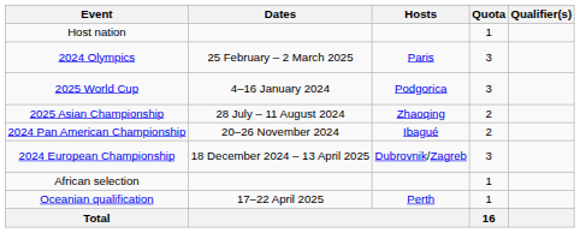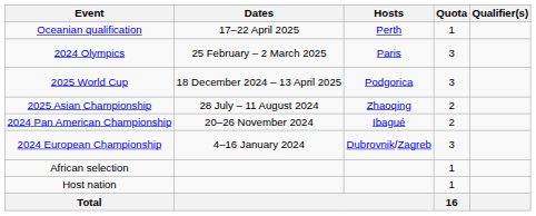rows swapped: Host nation <-> Oceanian qualification
2025 World Cup | Dates: 4–16 January 2024 -> 18 December 2024 – 13 April 2025
2024 European Championship | Dates: 18 December 2024 – 13 April 2025 -> 4–16 January 2024
